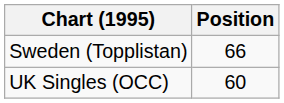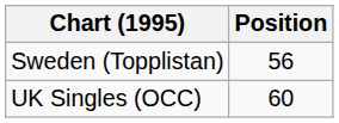Sweden (Topplistan) | Position: 66 -> 56
